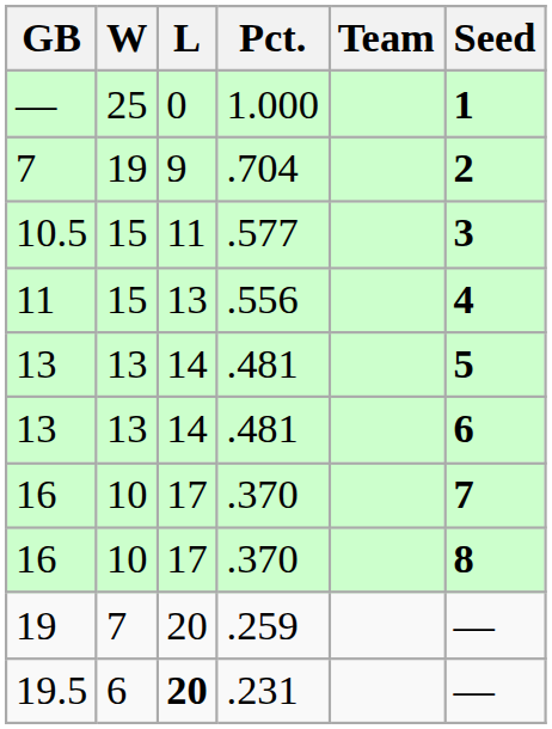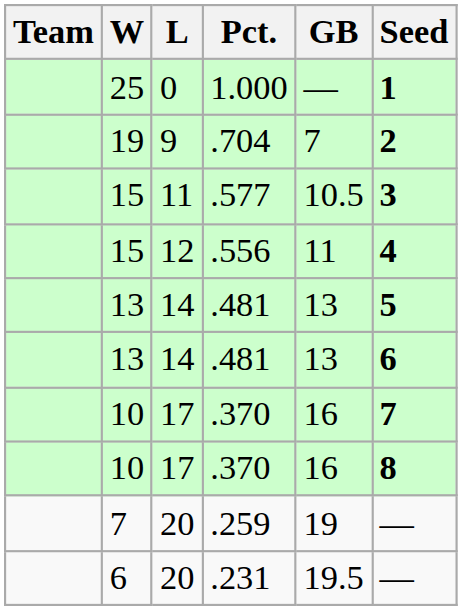columns swapped: Team <-> GB
.556 | L: 13 -> 12
.231 | L: bold -> normal
